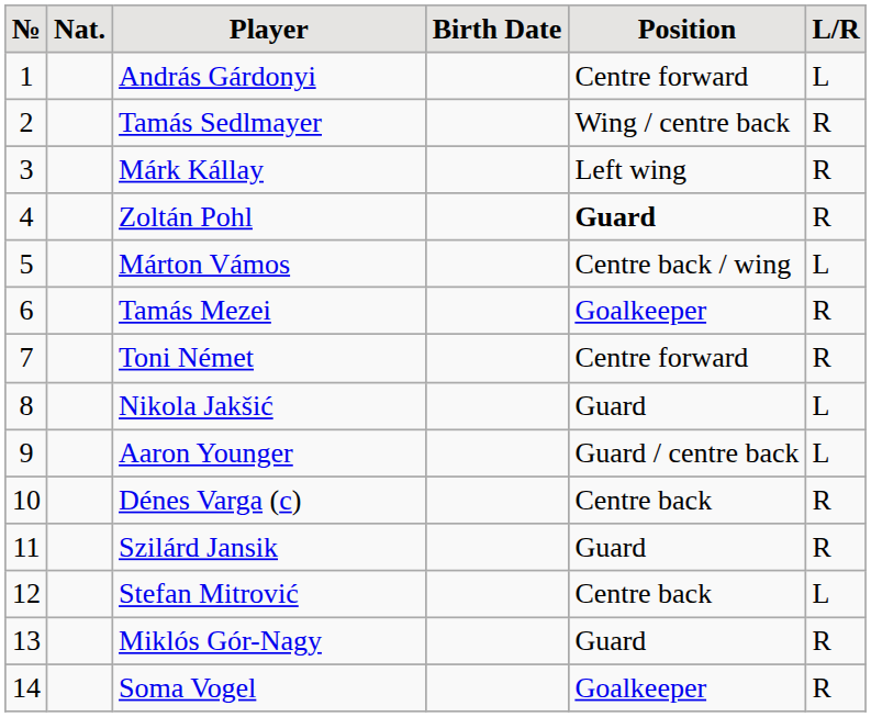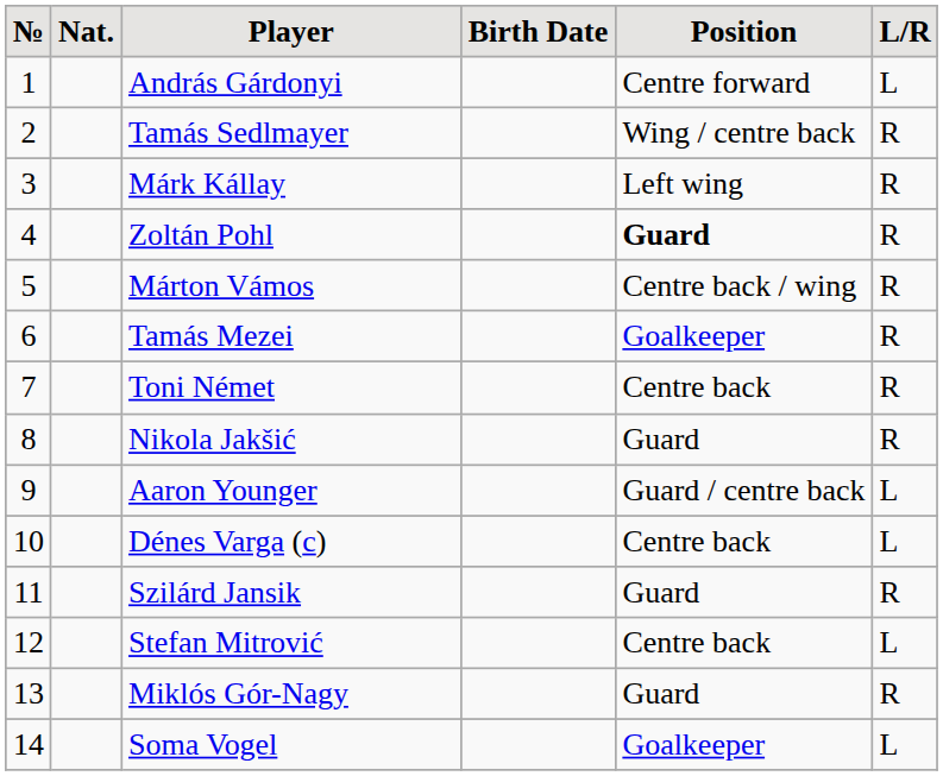Márton Vámos | L/R: L -> R
Toni Német | Position: Centre forward -> Centre back
Nikola Jakšić | L/R: L -> R
Dénes Varga (c) | L/R: R -> L
Soma Vogel | L/R: R -> L
